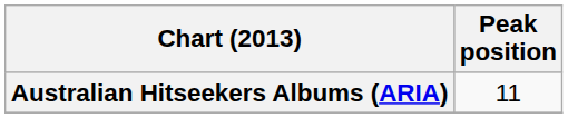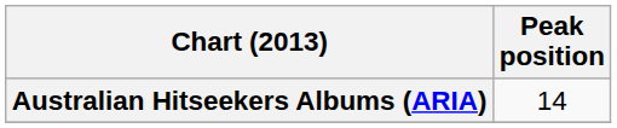Australian Hitseekers Albums (ARIA) | Peak position: 11 -> 14
